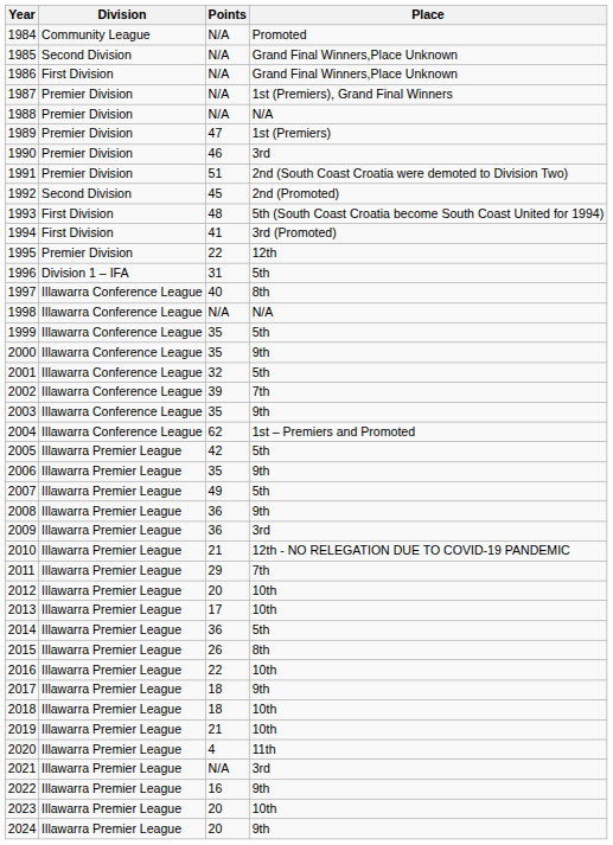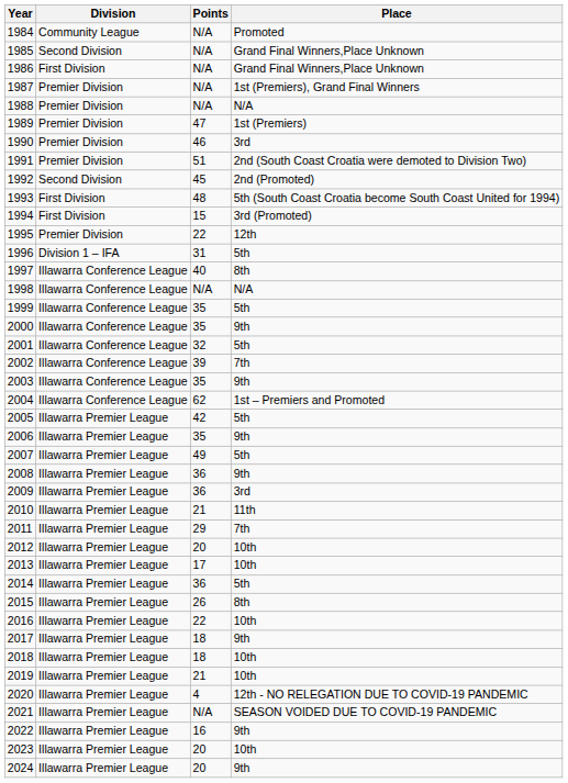1994 | Points: 41 -> 15
2010 | Place: 12th - NO RELEGATION DUE TO COVID-19 PANDEMIC -> 11th
2020 | Place: 11th -> 12th - NO RELEGATION DUE TO COVID-19 PANDEMIC
2021 | Place: 3rd -> SEASON VOIDED DUE TO COVID-19 PANDEMIC
